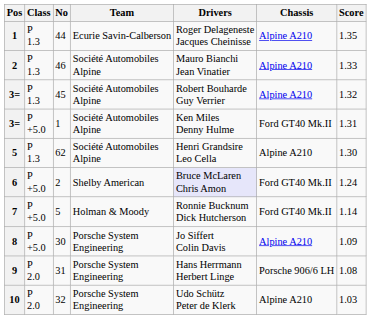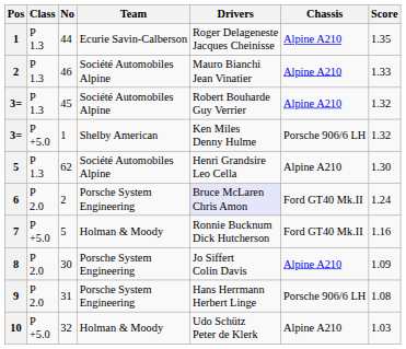3= / 1 | Team: Société Automobiles Alpine -> Shelby American
3= / 1 | Chassis: Ford GT40 Mk.II -> Porsche 906/6 LH
3= / 1 | Score: 1.31 -> 1.32
6 | Class: P +5.0 -> P 2.0
6 | Team: Shelby American -> Porsche System Engineering
7 | Score: 1.14 -> 1.16
8 | Class: P +5.0 -> P 2.0
10 | Class: P 2.0 -> P +5.0
10 | Team: Porsche System Engineering -> Holman & Moody
